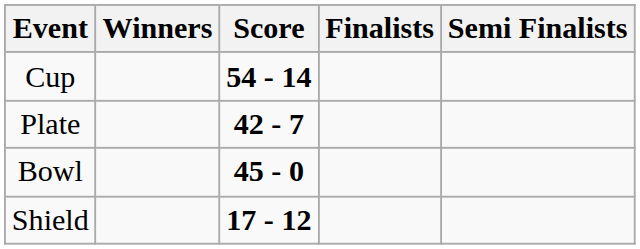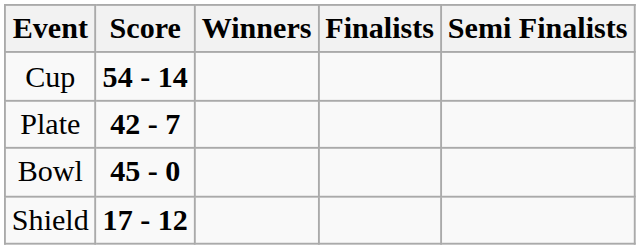columns swapped: Winners <-> Score
